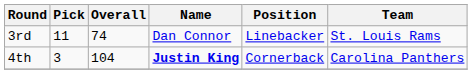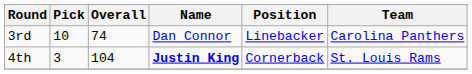3rd | Pick: 11 -> 10
3rd | Team: St. Louis Rams -> Carolina Panthers
4th | Team: Carolina Panthers -> St. Louis Rams
